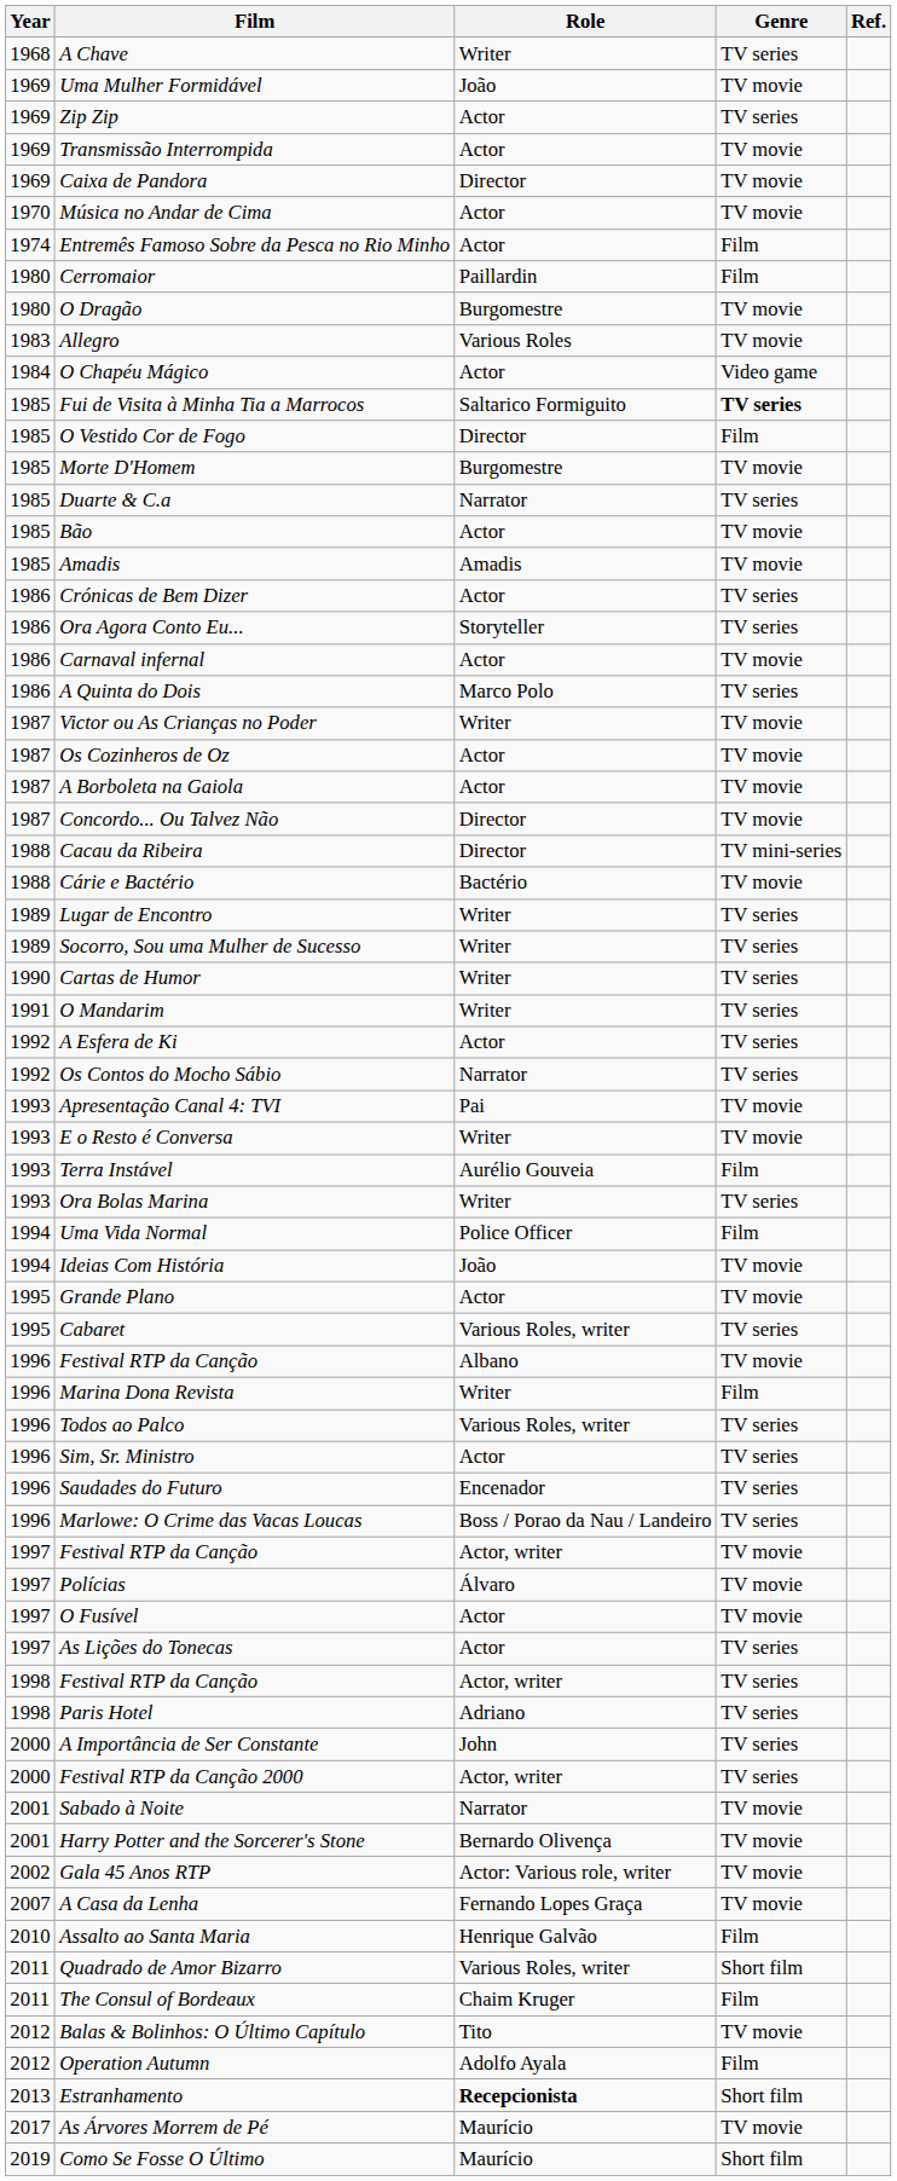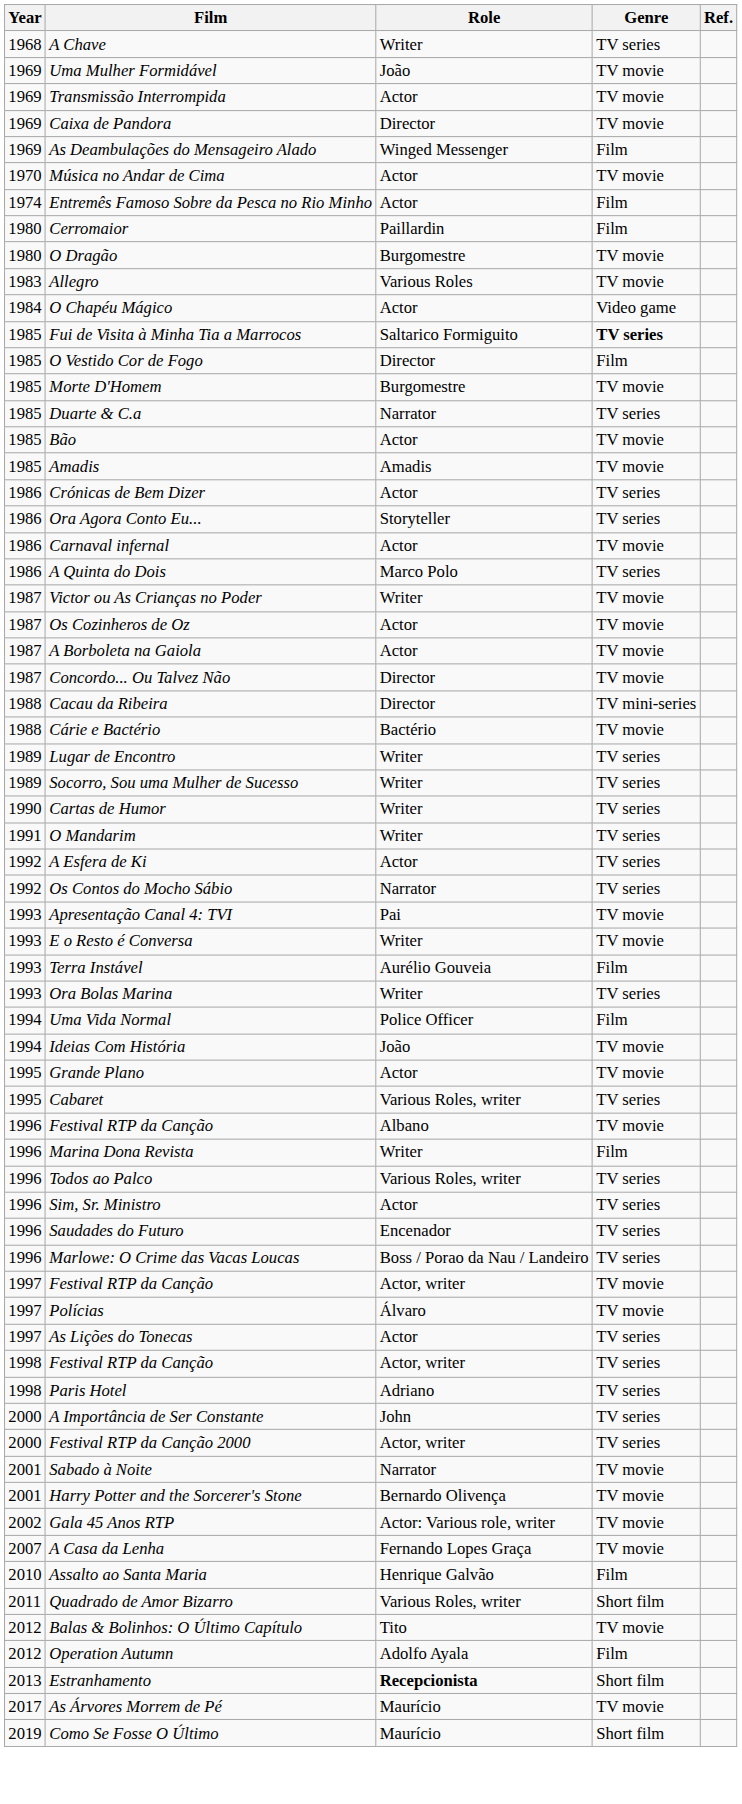- row: 1969 | Zip Zip | Actor | TV series
+ row: 1969 | As Deambulações do Mensageiro Alado | Winged Messenger | Film
- row: 1997 | O Fusível | Actor | TV movie
- row: 2011 | The Consul of Bordeaux | Chaim Kruger | Film
